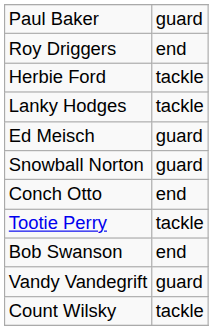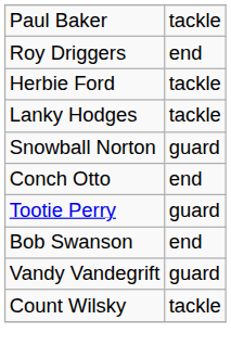Paul Baker | column 2: guard -> tackle
- row: Ed Meisch | guard
Tootie Perry | column 2: tackle -> guard
